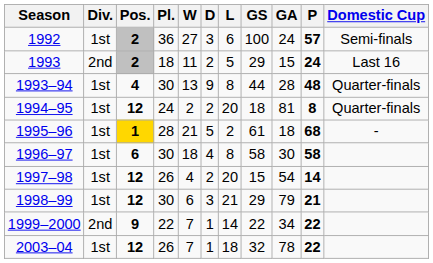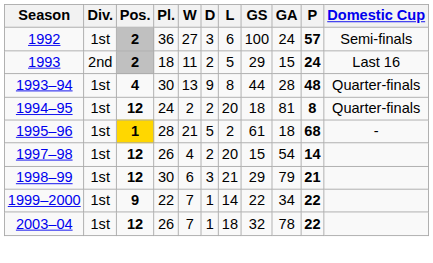- row: 1996–97 | 1st | 6 | 30 | 18 | 4 | 8 | 58 | 30 | 58
1999–2000 | Div.: 2nd -> 1st
